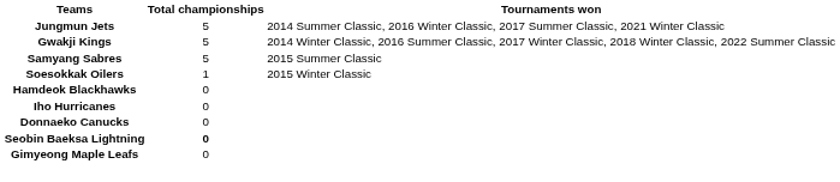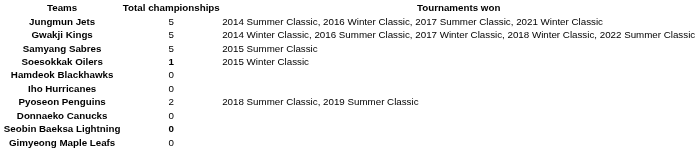Soesokkak Oilers | Total championships: normal -> bold
+ row: Pyoseon Penguins | 2 | 2018 Summer Classic, 2019 Summer Classic
